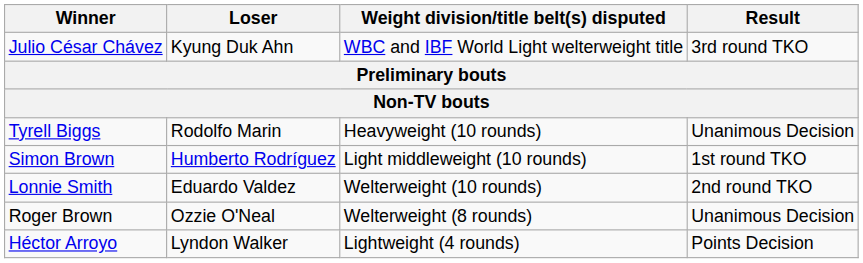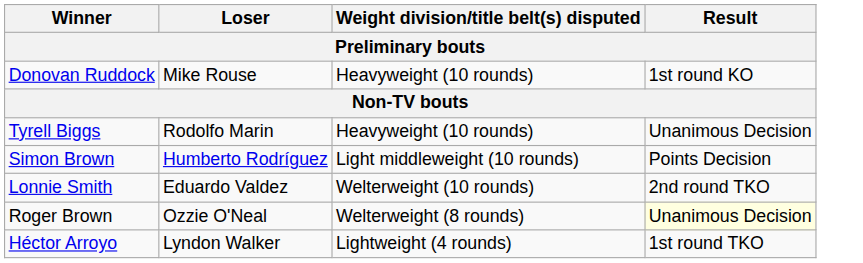- row: Julio César Chávez | Kyung Duk Ahn | WBC and IBF World Light welterweight title | 3rd round TKO
+ row: Donovan Ruddock | Mike Rouse | Heavyweight (10 rounds) | 1st round KO
Simon Brown | Result: 1st round TKO -> Points Decision
Roger Brown | Result: no background -> lightyellow background
Héctor Arroyo | Result: Points Decision -> 1st round TKO
